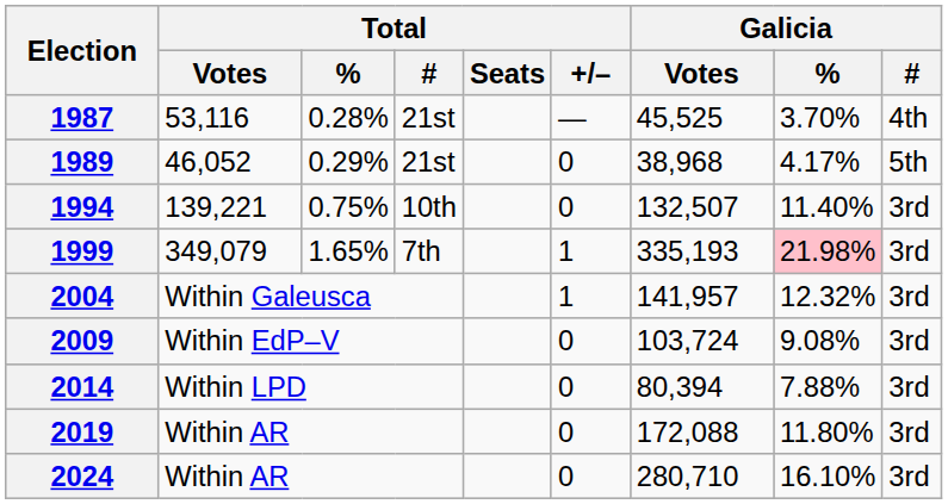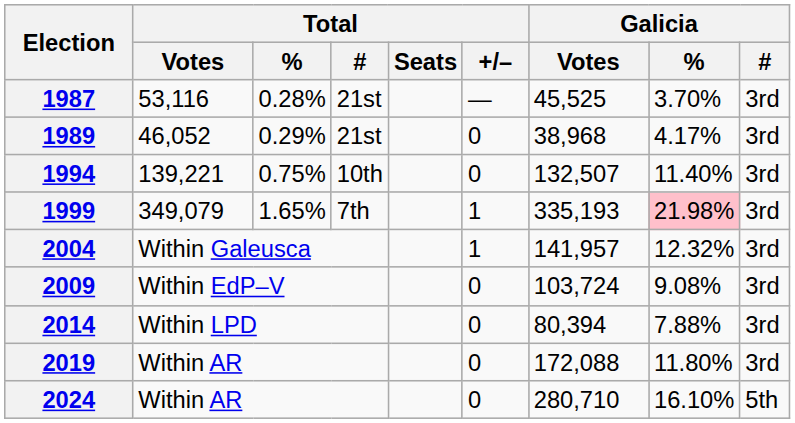1987 | Galicia / #: 4th -> 3rd
1989 | Galicia / #: 5th -> 3rd
2024 | Galicia / #: 3rd -> 5th
